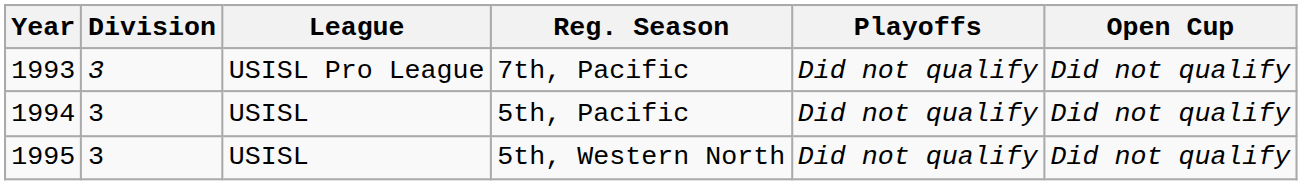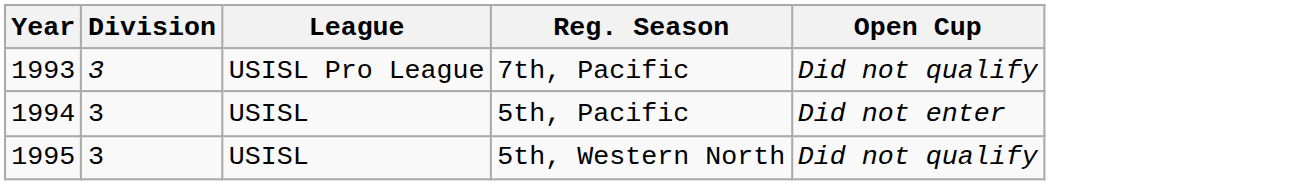- column: Playoffs | Did not qualify | Did not qualify | Did not qualify
5th, Pacific | Open Cup: Did not qualify -> Did not enter
